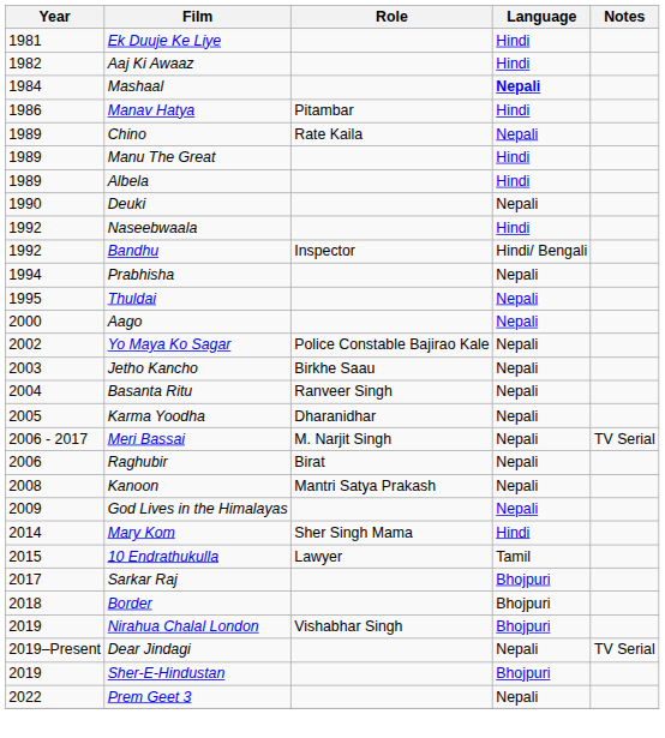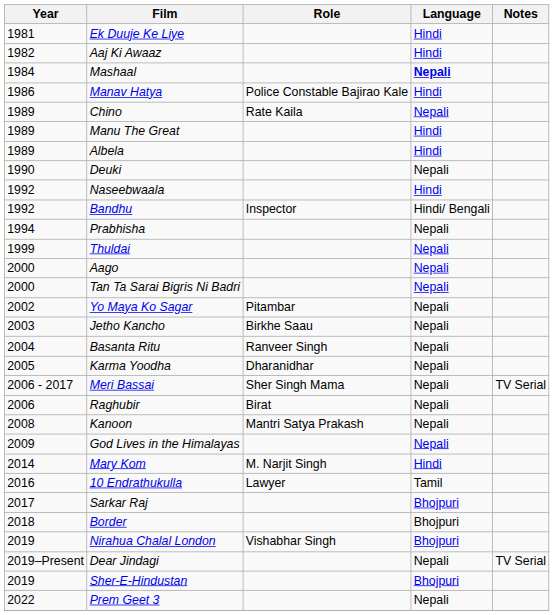Manav Hatya | Role: Pitambar -> Police Constable Bajirao Kale
Thuldai | Year: 1995 -> 1999
+ row: 2000 | Tan Ta Sarai Bigris Ni Badri | Nepali
Yo Maya Ko Sagar | Role: Police Constable Bajirao Kale -> Pitambar
Meri Bassai | Role: M. Narjit Singh -> Sher Singh Mama
Mary Kom | Role: Sher Singh Mama -> M. Narjit Singh
10 Endrathukulla | Year: 2015 -> 2016
